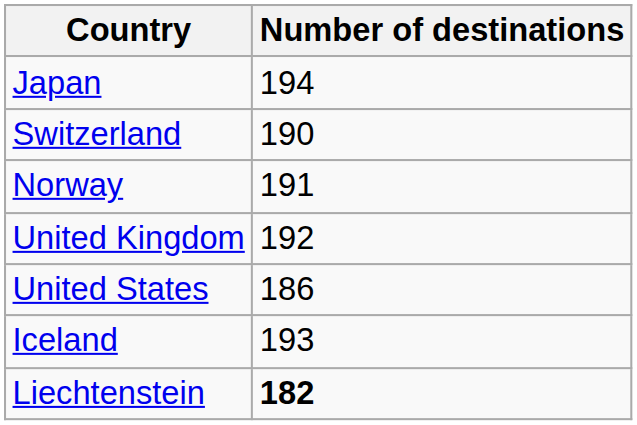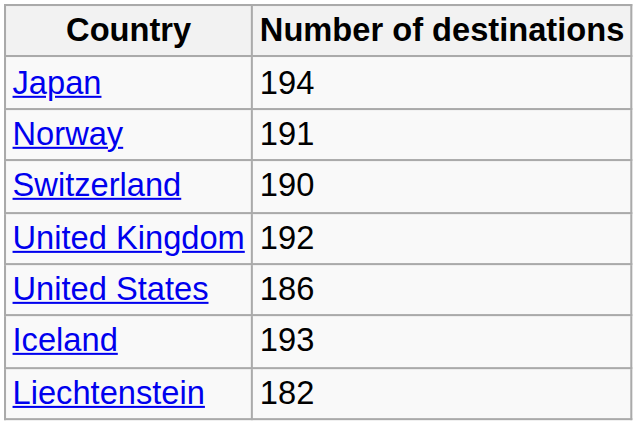rows swapped: Norway <-> Switzerland
Liechtenstein | Number of destinations: bold -> normal
